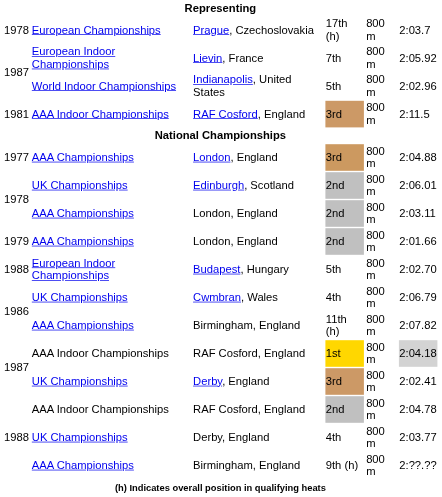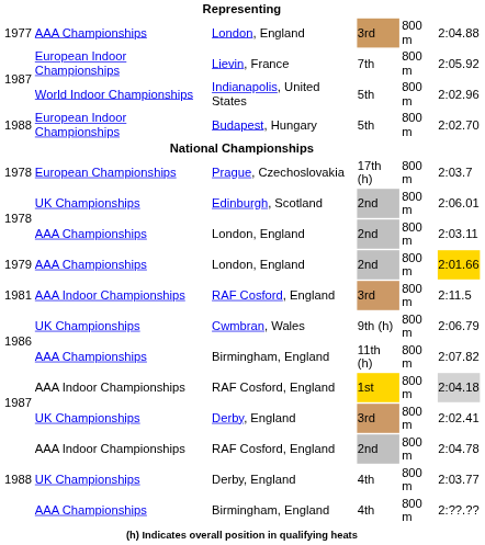rows swapped: Prague, Czechoslovakia <-> 1977 / London, England
rows swapped: Budapest, Hungary <-> 1981 / RAF Cosford, England
1979 / London, England | column 6: no background -> gold background
Cwmbran, Wales | column 4: 4th -> 9th (h)
1988 / Birmingham, England | column 4: 9th (h) -> 4th
